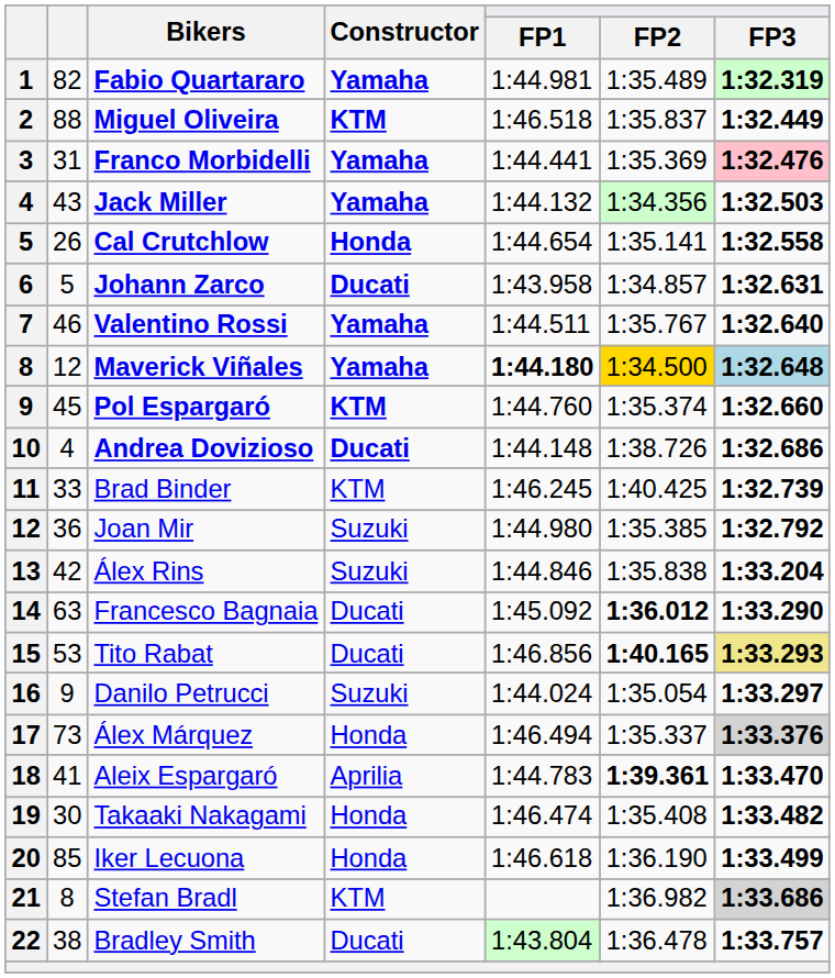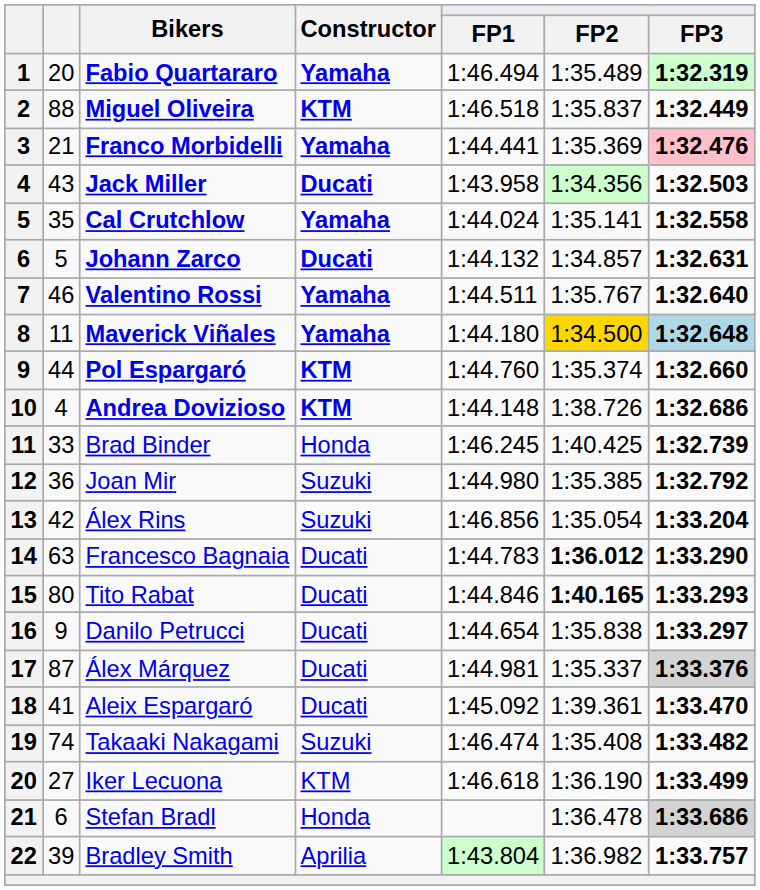Fabio Quartararo | column 2: 82 -> 20
Fabio Quartararo | FP1: 1:44.981 -> 1:46.494
Franco Morbidelli | column 2: 31 -> 21
Jack Miller | Constructor: Yamaha -> Ducati
Jack Miller | FP1: 1:44.132 -> 1:43.958
Cal Crutchlow | column 2: 26 -> 35
Cal Crutchlow | Constructor: Honda -> Yamaha
Cal Crutchlow | FP1: 1:44.654 -> 1:44.024
Johann Zarco | FP1: 1:43.958 -> 1:44.132
Maverick Viñales | column 2: 12 -> 11
Maverick Viñales | FP1: bold -> normal
Pol Espargaró | column 2: 45 -> 44
Andrea Dovizioso | Constructor: Ducati -> KTM
Brad Binder | Constructor: KTM -> Honda
Álex Rins | FP1: 1:44.846 -> 1:46.856
Álex Rins | FP2: 1:35.838 -> 1:35.054
Francesco Bagnaia | FP1: 1:45.092 -> 1:44.783
Tito Rabat | column 2: 53 -> 80
Tito Rabat | FP1: 1:46.856 -> 1:44.846
Tito Rabat | FP3: khaki background -> no background
Danilo Petrucci | Constructor: Suzuki -> Ducati
Danilo Petrucci | FP1: 1:44.024 -> 1:44.654
Danilo Petrucci | FP2: 1:35.054 -> 1:35.838
Álex Márquez | column 2: 73 -> 87
Álex Márquez | Constructor: Honda -> Ducati
Álex Márquez | FP1: 1:46.494 -> 1:44.981
Aleix Espargaró | Constructor: Aprilia -> Ducati
Aleix Espargaró | FP1: 1:44.783 -> 1:45.092
Aleix Espargaró | FP2: bold -> normal
Takaaki Nakagami | column 2: 30 -> 74
Takaaki Nakagami | Constructor: Honda -> Suzuki
Iker Lecuona | column 2: 85 -> 27
Iker Lecuona | Constructor: Honda -> KTM
Stefan Bradl | column 2: 8 -> 6
Stefan Bradl | Constructor: KTM -> Honda
Stefan Bradl | FP2: 1:36.982 -> 1:36.478
Bradley Smith | column 2: 38 -> 39
Bradley Smith | Constructor: Ducati -> Aprilia
Bradley Smith | FP2: 1:36.478 -> 1:36.982
